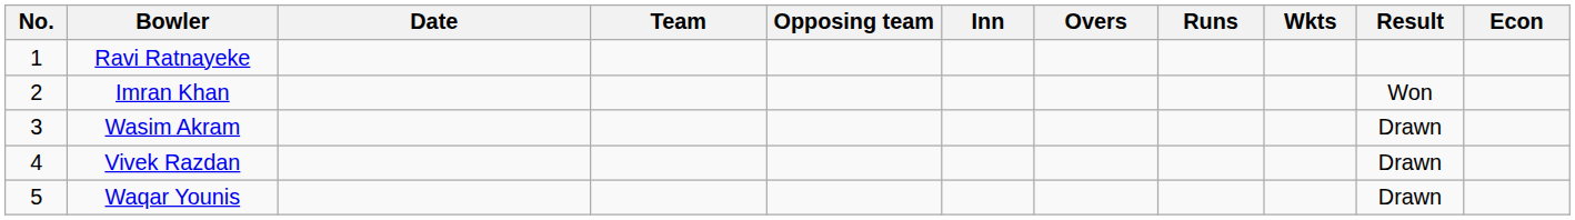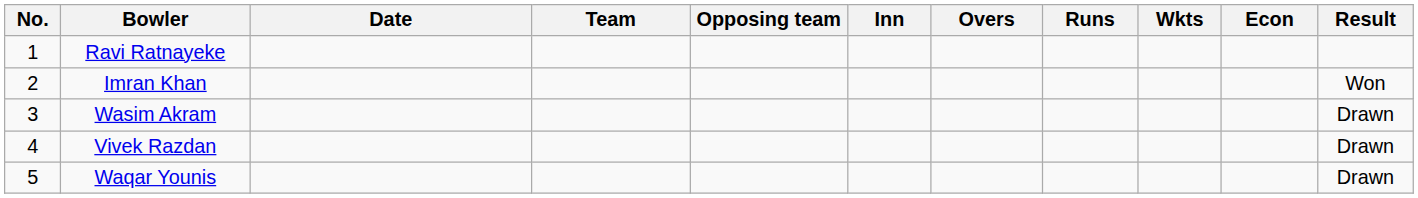columns swapped: Econ <-> Result
